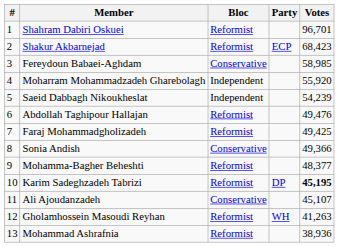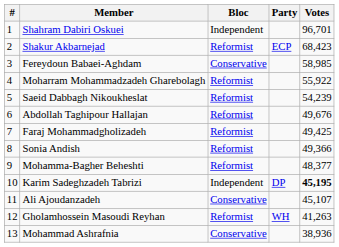Shahram Dabiri Oskuei | Bloc: Reformist -> Independent
Moharram Mohammadzadeh Gharebolagh | Bloc: Independent -> Reformist
Moharram Mohammadzadeh Gharebolagh | Votes: 55,920 -> 55,922
Saeid Dabbagh Nikoukheslat | Bloc: Independent -> Reformist
Abdollah Taghipour Hallajan | Votes: 49,476 -> 49,676
Sonia Andish | Bloc: Conservative -> Reformist
Karim Sadeghzadeh Tabrizi | Bloc: Reformist -> Independent
Mohammad Ashrafnia | Bloc: Reformist -> Conservative
